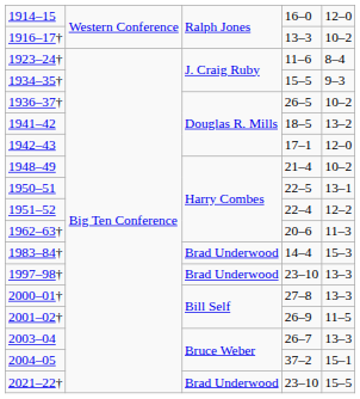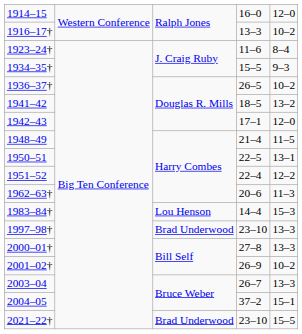1948–49 | column 5: 10–2 -> 11–5
1983–84† | column 3: Brad Underwood -> Lou Henson
2001–02† | column 5: 11–5 -> 10–2
